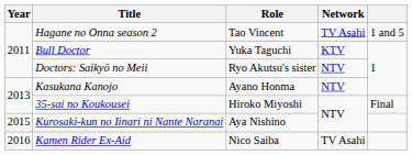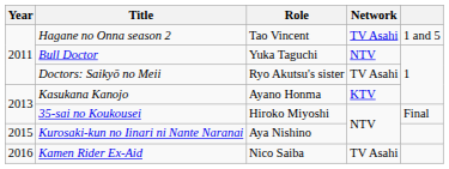Bull Doctor | Network: KTV -> NTV
Doctors: Saikyō no Meii | Network: NTV -> TV Asahi
Kasukana Kanojo | Network: NTV -> KTV
